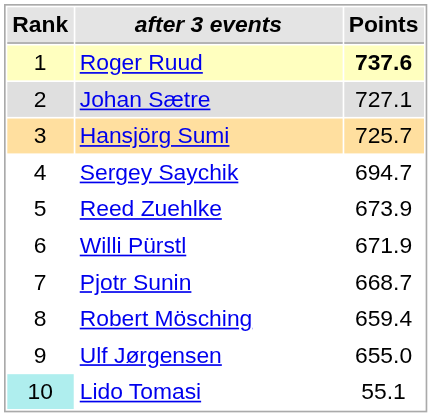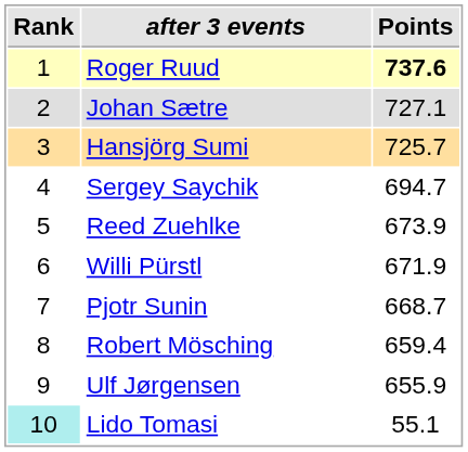Ulf Jørgensen | Points: 655.0 -> 655.9
